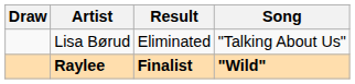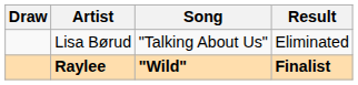columns swapped: Song <-> Result
